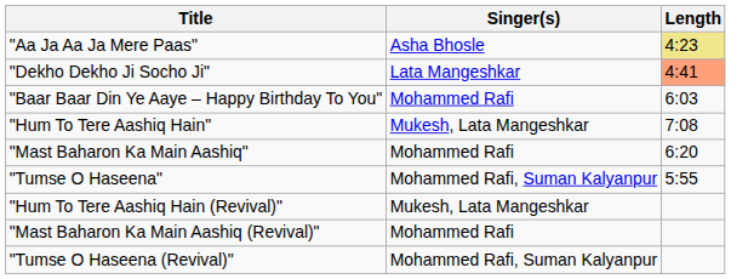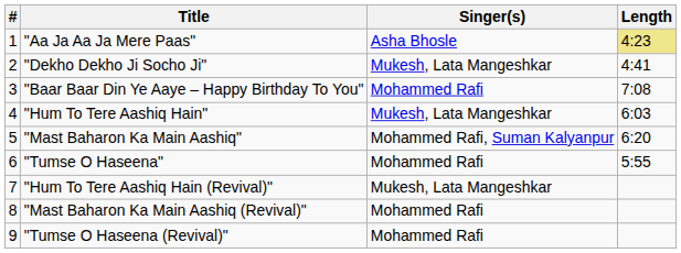+ column: # | 1 | 2 | 3 | 4 | 5 | 6 | 7 | 8 | 9
"Dekho Dekho Ji Socho Ji" | Singer(s): Lata Mangeshkar -> Mukesh, Lata Mangeshkar
"Dekho Dekho Ji Socho Ji" | Length: lightsalmon background -> no background
"Baar Baar Din Ye Aaye – Happy Birthday To You" | Length: 6:03 -> 7:08
"Hum To Tere Aashiq Hain" | Length: 7:08 -> 6:03
"Mast Baharon Ka Main Aashiq" | Singer(s): Mohammed Rafi -> Mohammed Rafi, Suman Kalyanpur
"Tumse O Haseena" | Singer(s): Mohammed Rafi, Suman Kalyanpur -> Mohammed Rafi
"Tumse O Haseena (Revival)" | Singer(s): Mohammed Rafi, Suman Kalyanpur -> Mohammed Rafi
